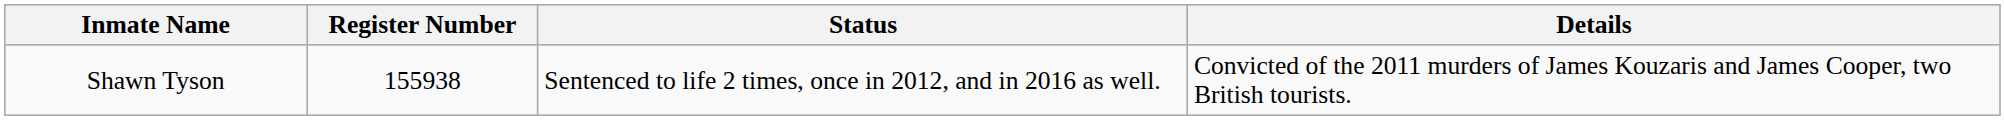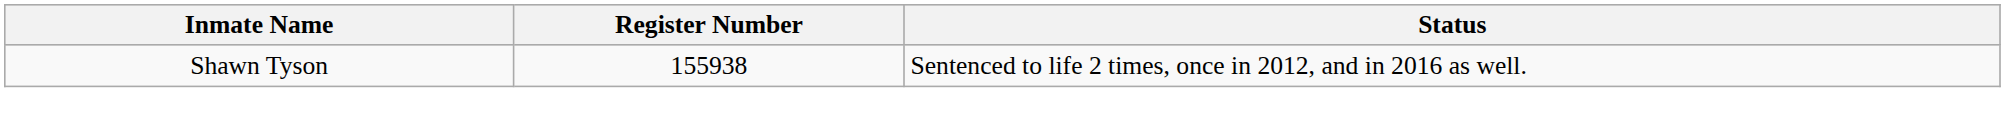- column: Details | Convicted of the 2011 murders of James Kouzaris and James Cooper, two British tourists.
